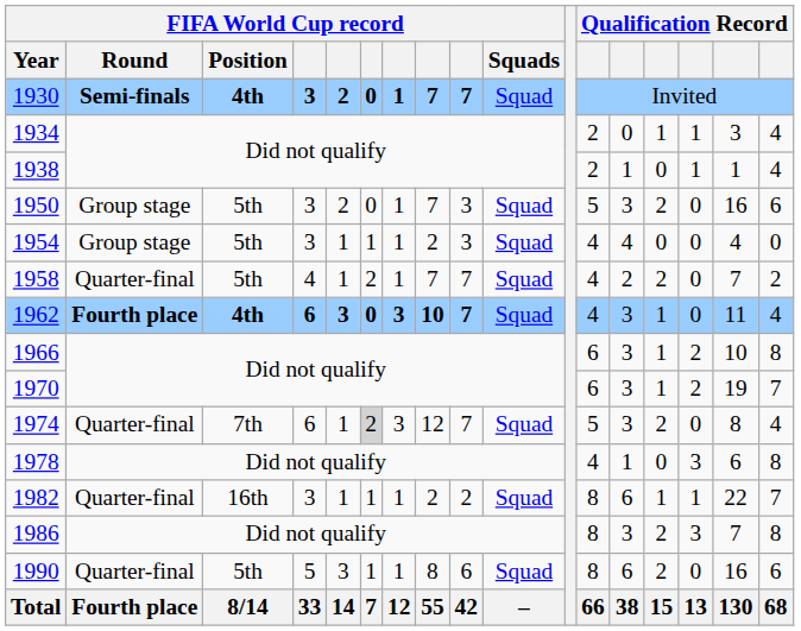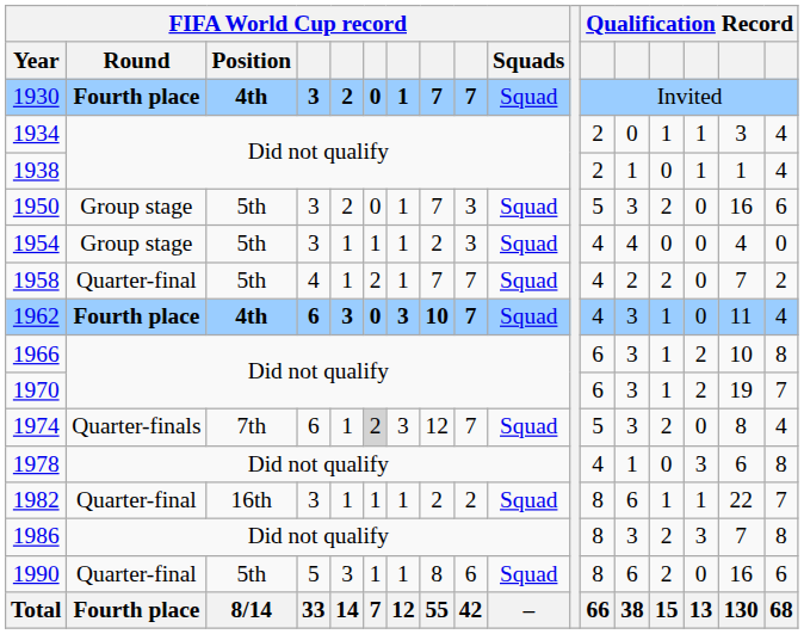1930 | FIFA World Cup record / Round: Semi-finals -> Fourth place
1974 | FIFA World Cup record / Round: Quarter-final -> Quarter-finals
